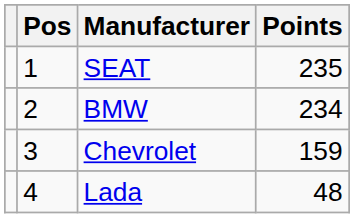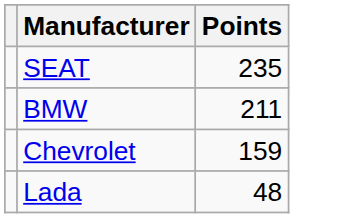- column: Pos | 1 | 2 | 3 | 4
BMW | Points: 234 -> 211
